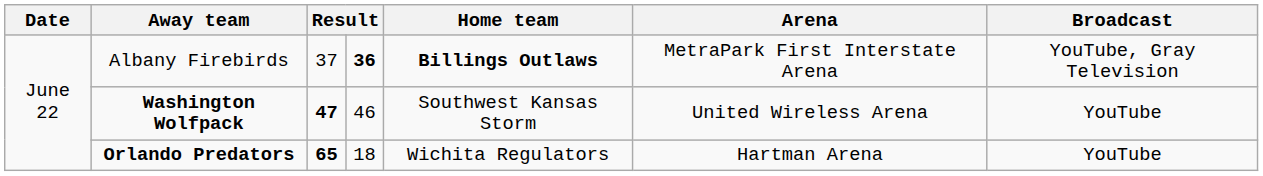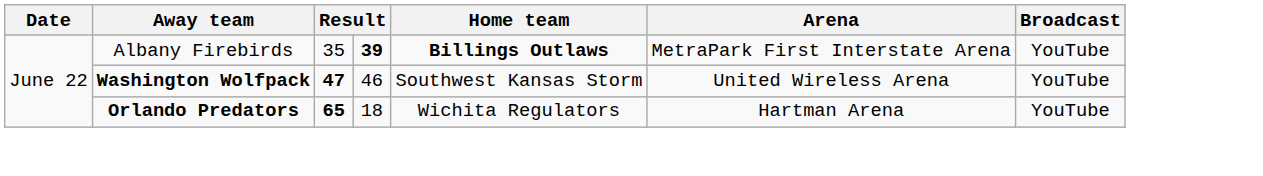Albany Firebirds | column 3: 37 -> 35
Albany Firebirds | column 4: 36 -> 39
Albany Firebirds | Broadcast: YouTube, Gray Television -> YouTube
